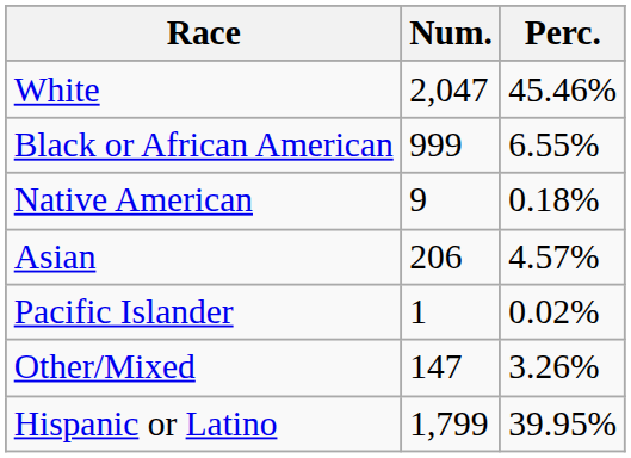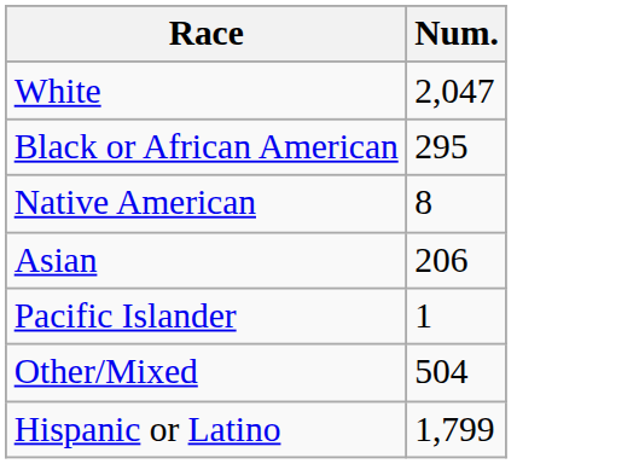- column: Perc. | 45.46% | 6.55% | 0.18% | 4.57% | 0.02% | 3.26% | 39.95%
Black or African American | Num.: 999 -> 295
Native American | Num.: 9 -> 8
Other/Mixed | Num.: 147 -> 504
